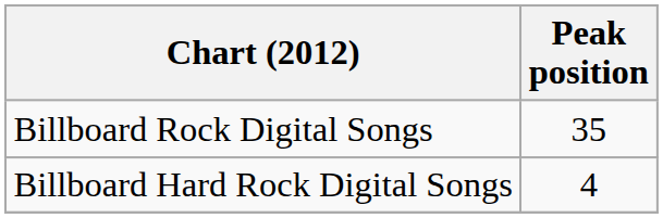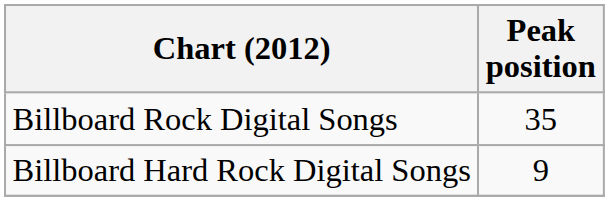Billboard Hard Rock Digital Songs | Peak position: 4 -> 9
